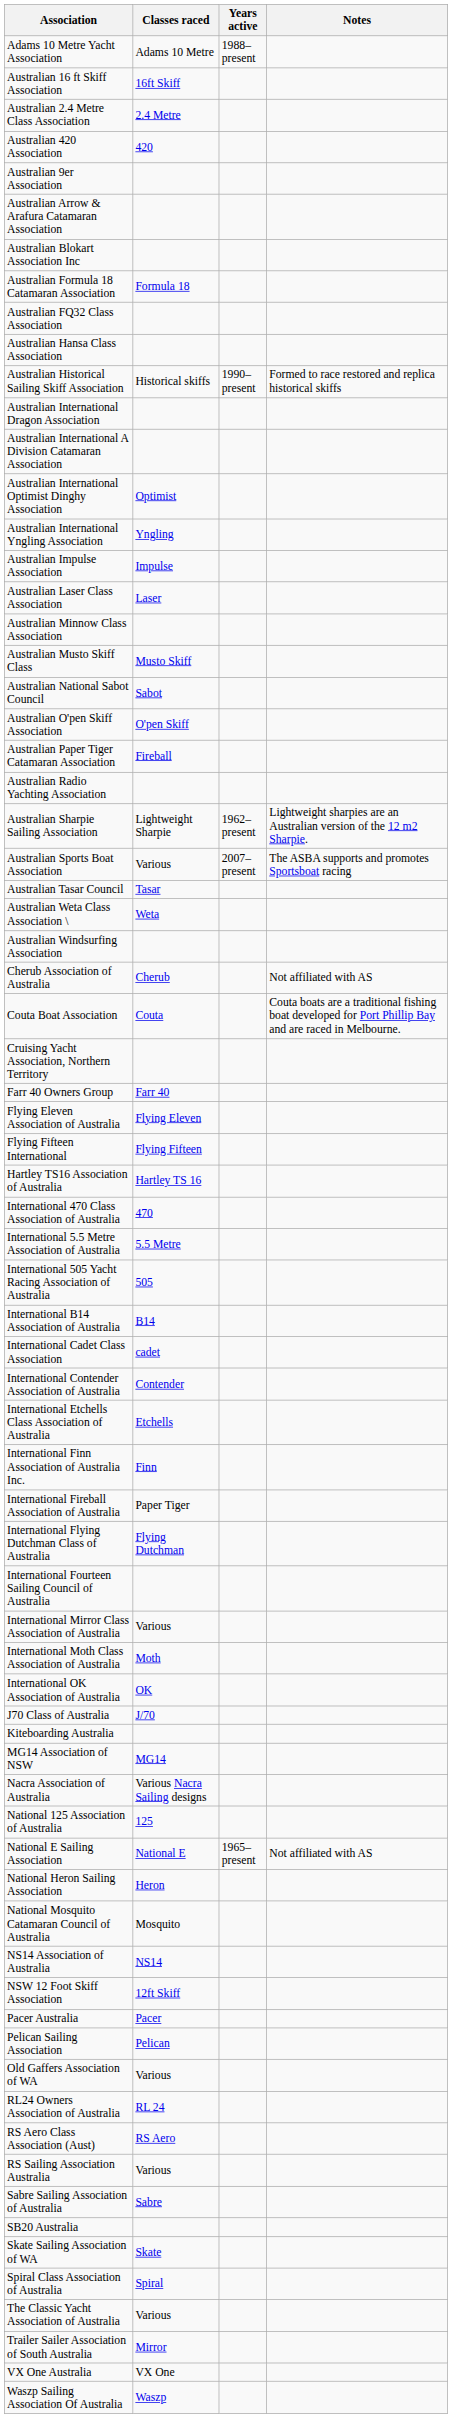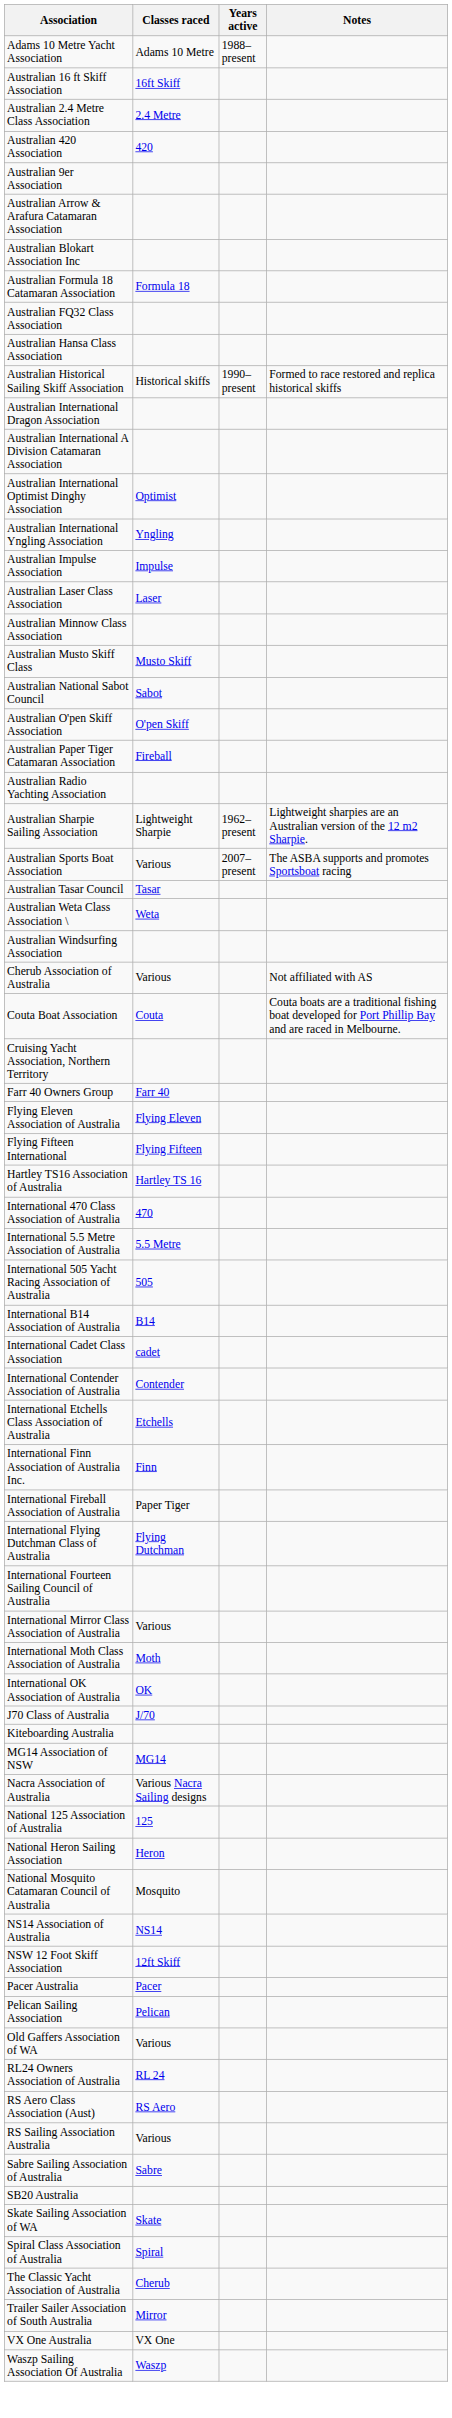Cherub Association of Australia | Classes raced: Cherub -> Various
- row: National E Sailing Association | National E | 1965–present | Not affiliated with AS
The Classic Yacht Association of Australia | Classes raced: Various -> Cherub
